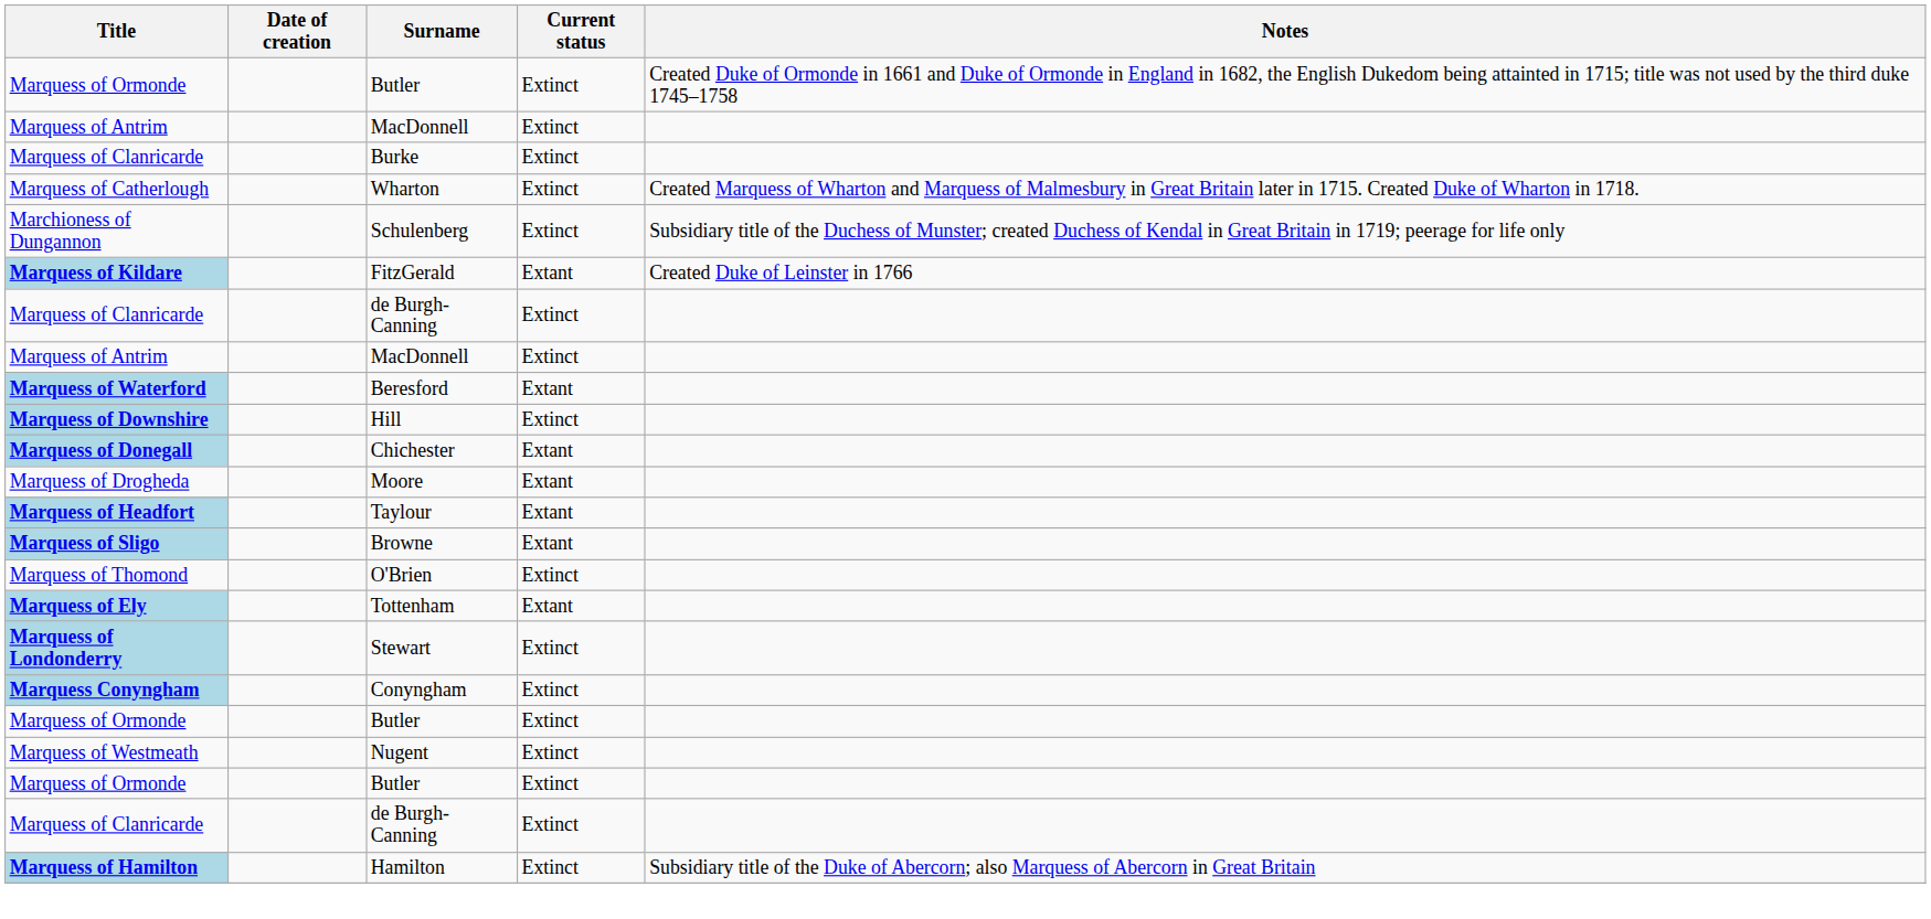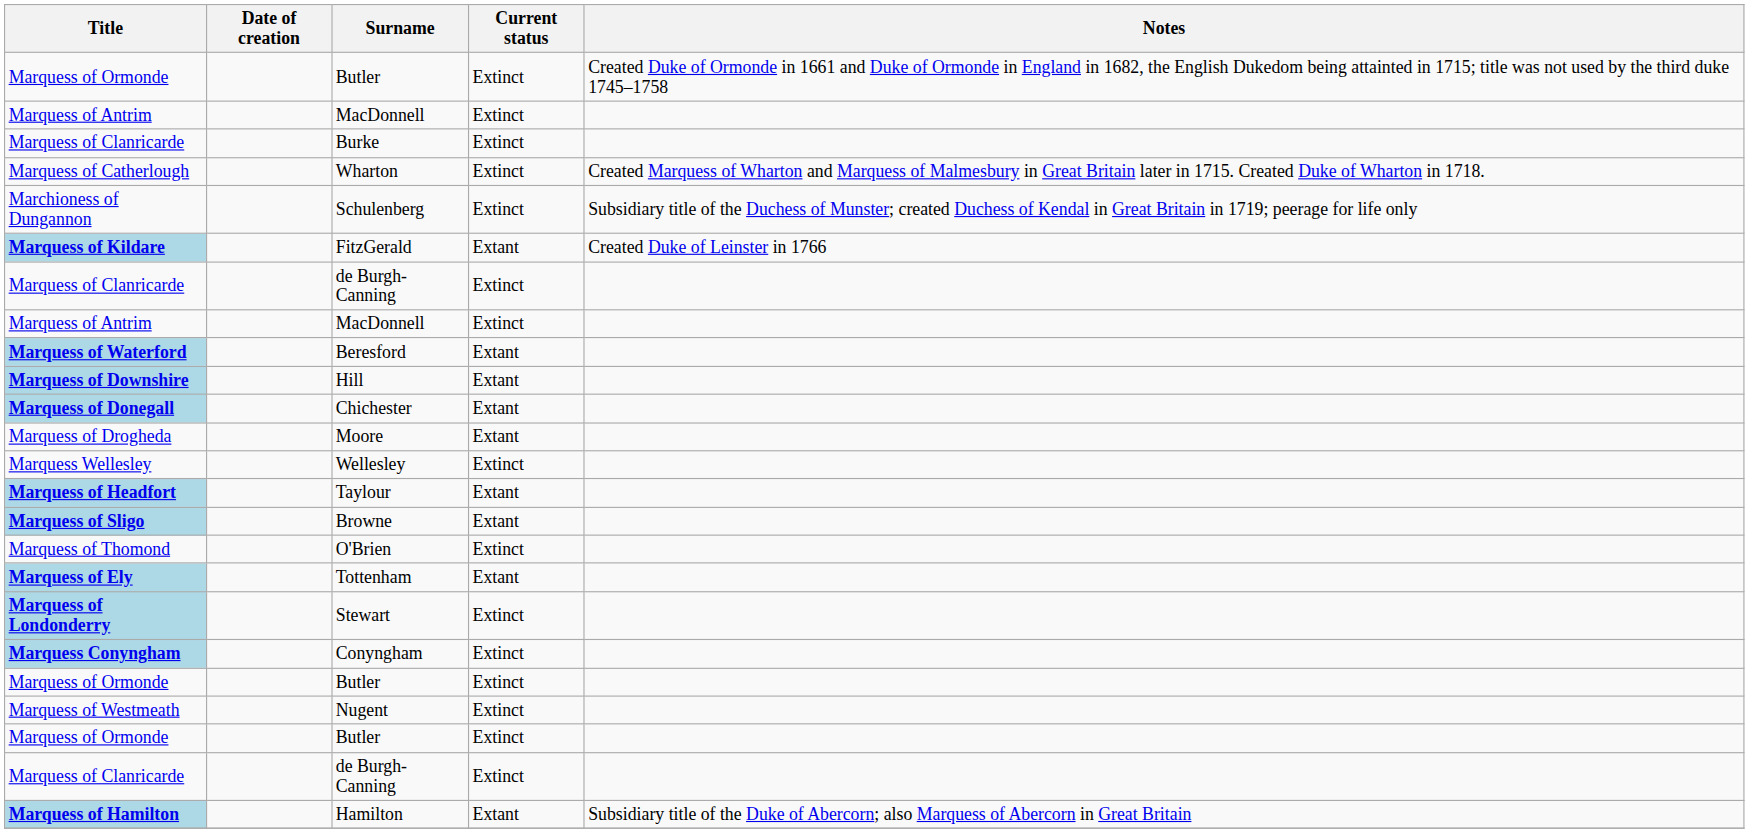Hill | Current status: Extinct -> Extant
+ row: Marquess Wellesley | Wellesley | Extinct
Hamilton | Current status: Extinct -> Extant
